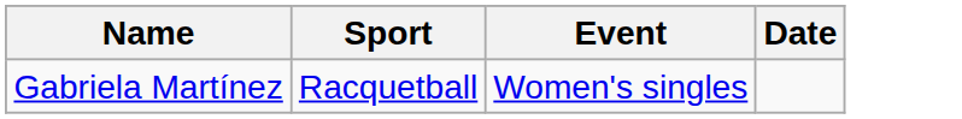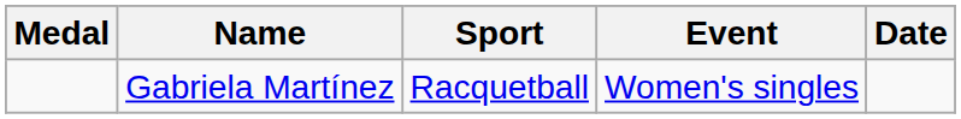+ column: Medal
